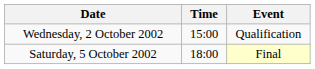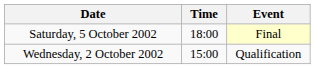rows swapped: Wednesday, 2 October 2002 <-> Saturday, 5 October 2002
